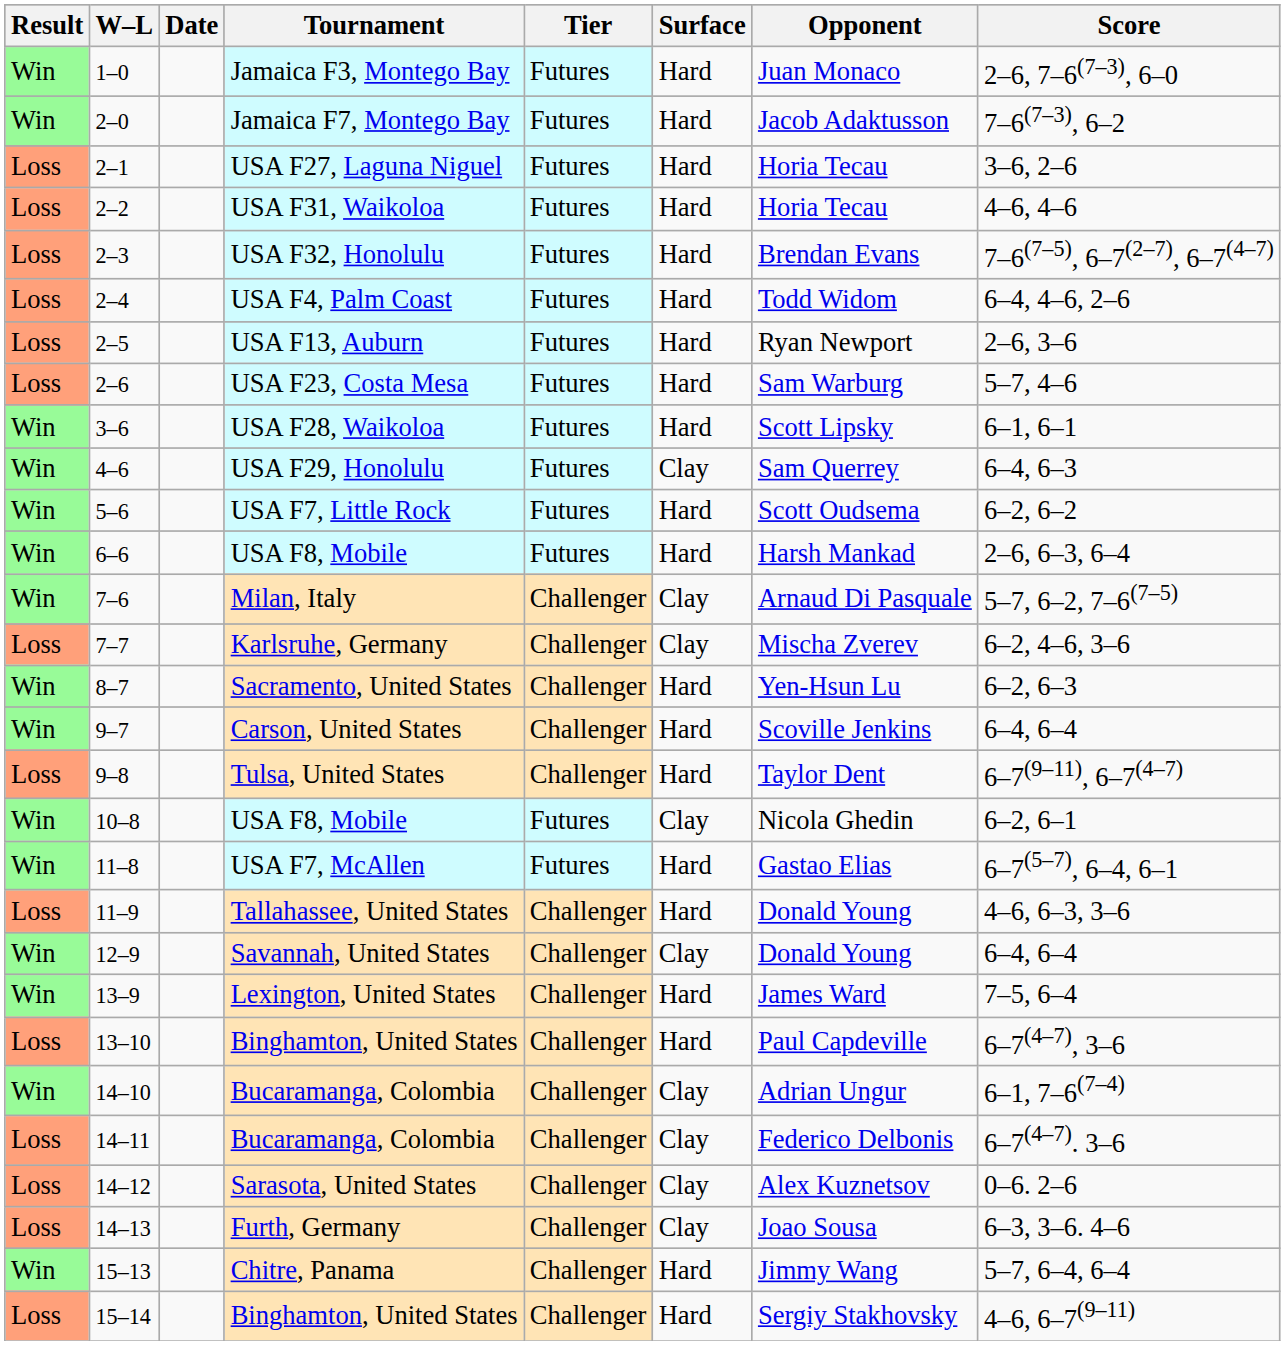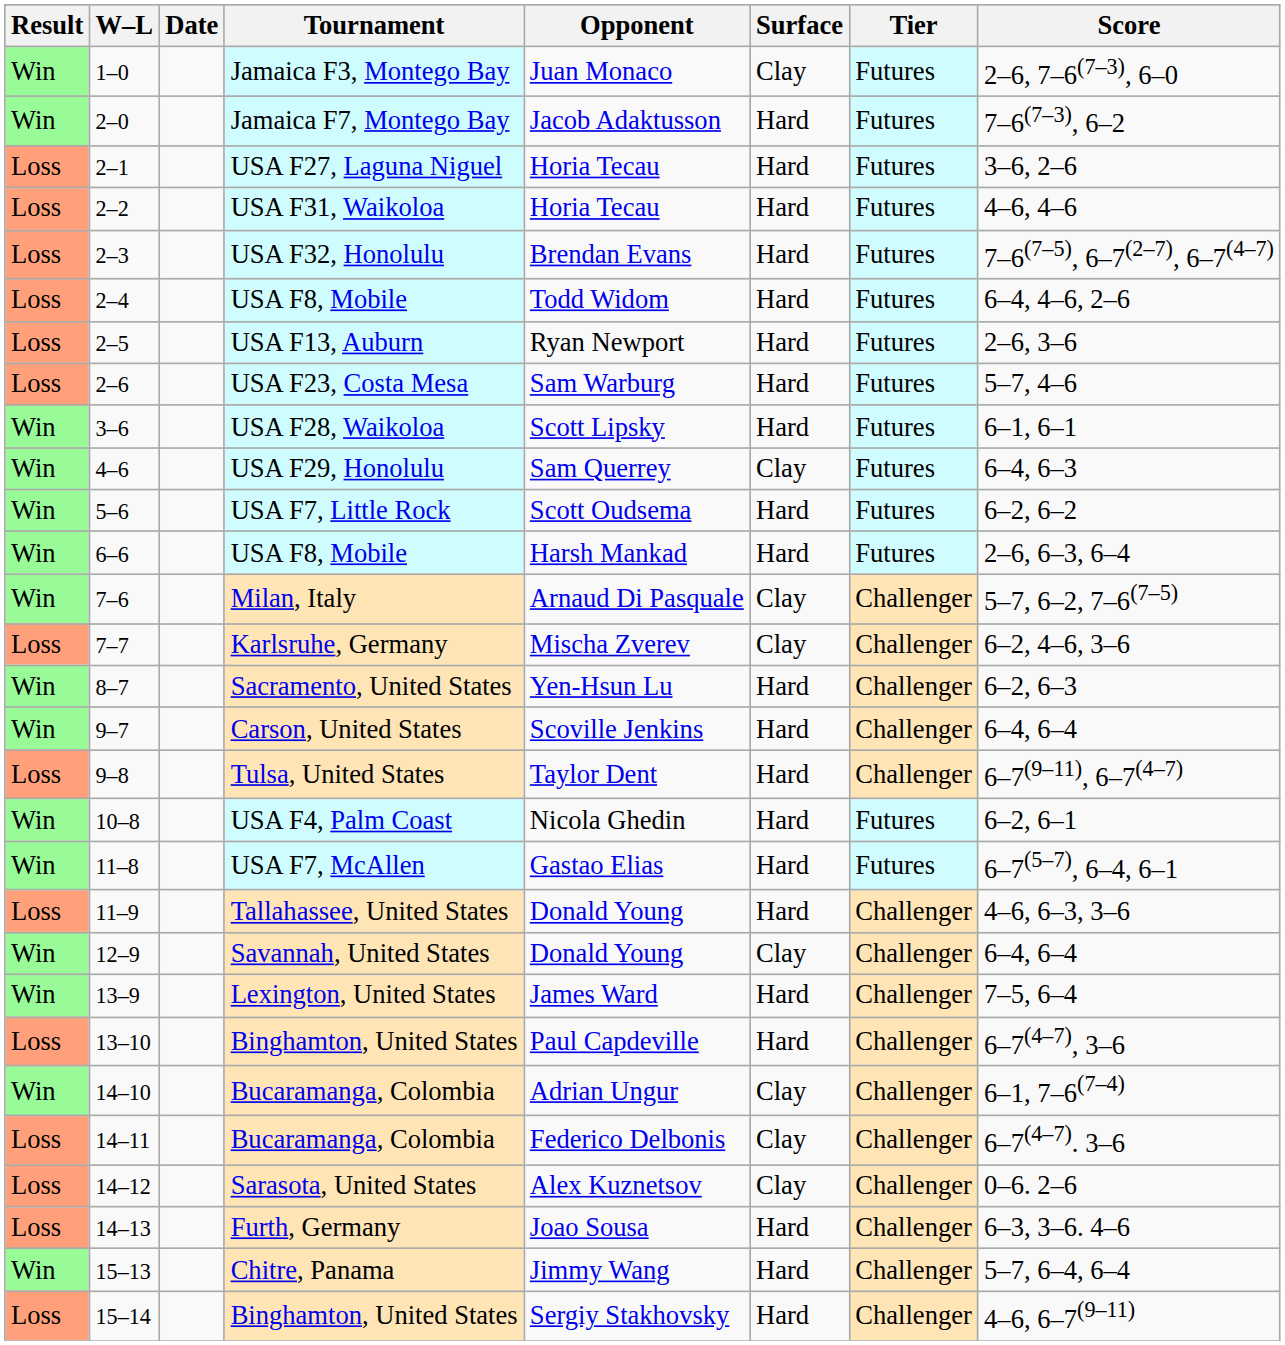columns swapped: Tier <-> Opponent
1–0 | Surface: Hard -> Clay
2–4 | Tournament: USA F4, Palm Coast -> USA F8, Mobile
10–8 | Tournament: USA F8, Mobile -> USA F4, Palm Coast
10–8 | Surface: Clay -> Hard
14–13 | Surface: Clay -> Hard
